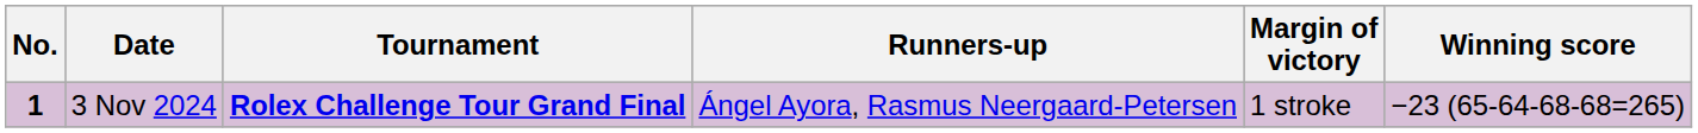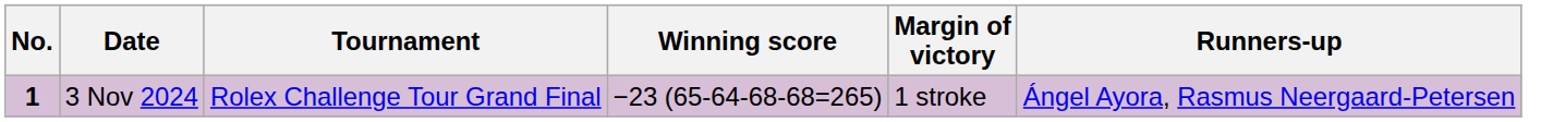columns swapped: Winning score <-> Runners-up
3 Nov 2024 | Tournament: bold -> normal
